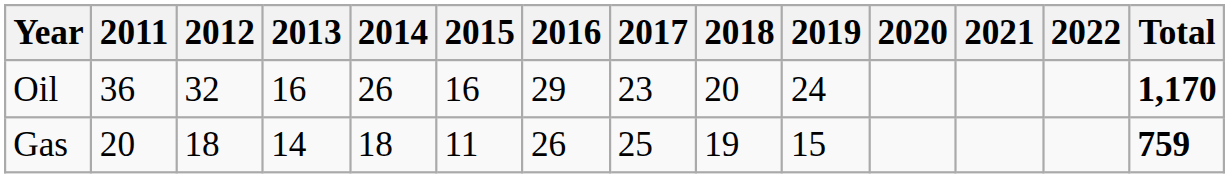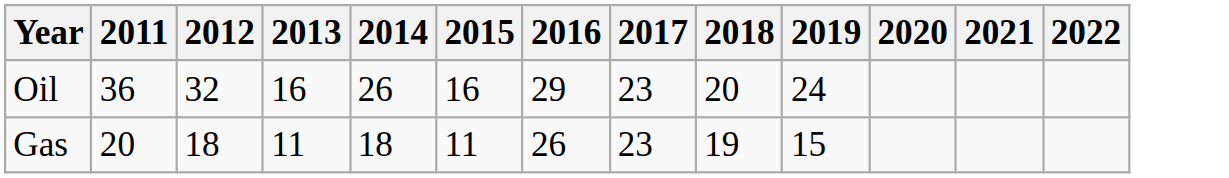- column: Total | 1,170 | 759
Gas | 2013: 14 -> 11
Gas | 2017: 25 -> 23
